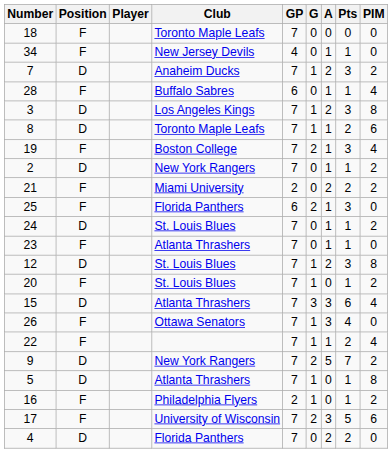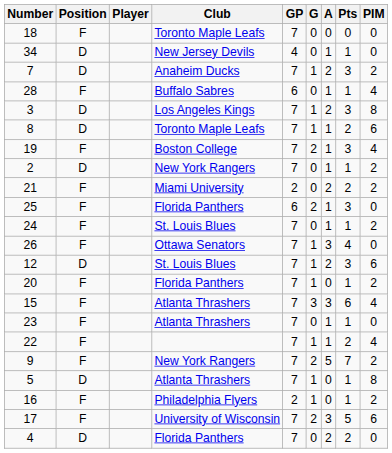34 | Position: F -> D
24 | Position: D -> F
rows swapped: 26 <-> 23
12 | PIM: 8 -> 6
20 | Club: St. Louis Blues -> Florida Panthers
15 | Position: D -> F
9 | Position: D -> F
